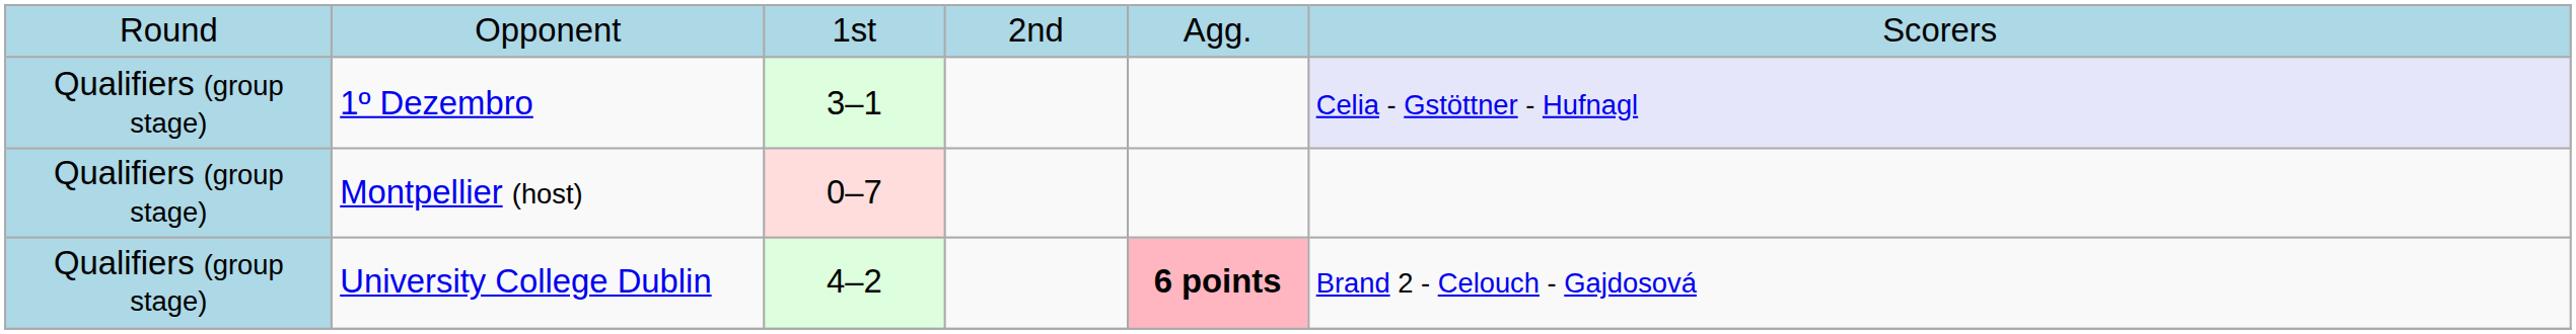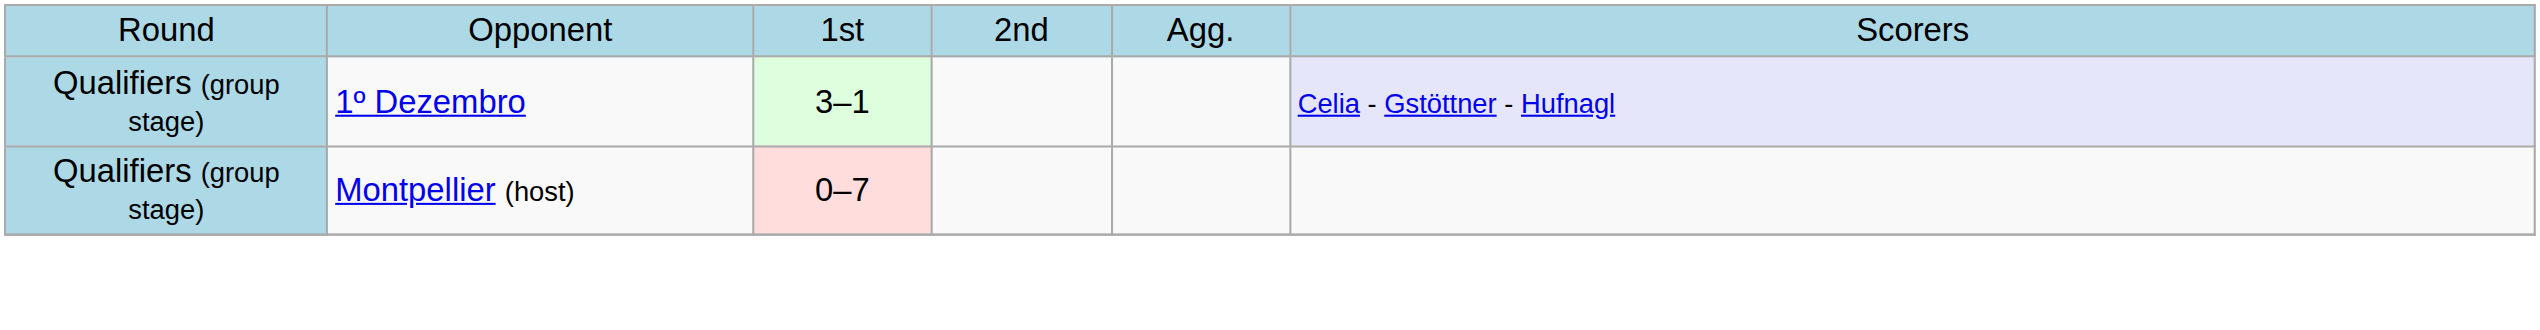- row: Qualifiers (group stage) | University College Dublin | 4–2 | 6 points | Brand 2 - Celouch - Gajdosová
